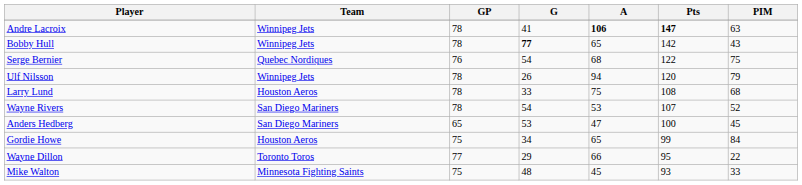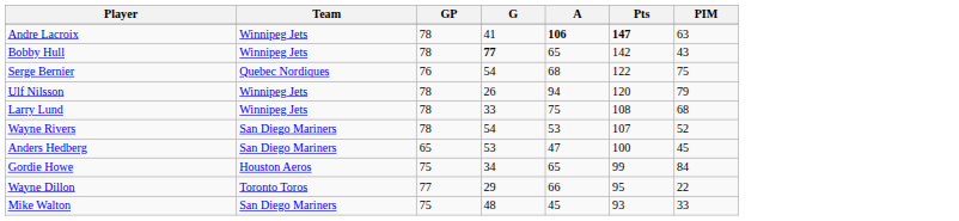Larry Lund | Team: Houston Aeros -> Winnipeg Jets
Mike Walton | Team: Minnesota Fighting Saints -> San Diego Mariners
